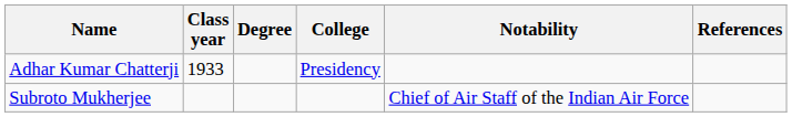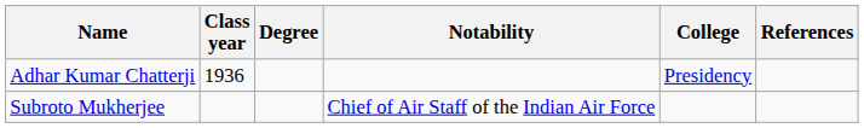columns swapped: College <-> Notability
Adhar Kumar Chatterji | Class year: 1933 -> 1936
